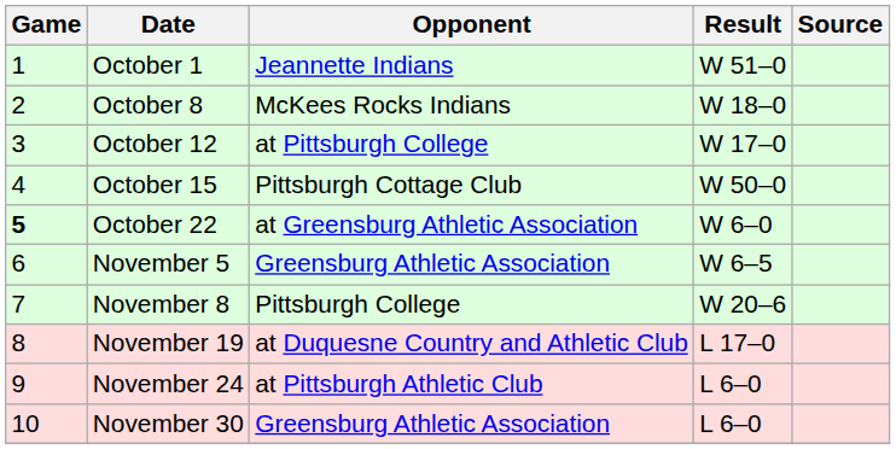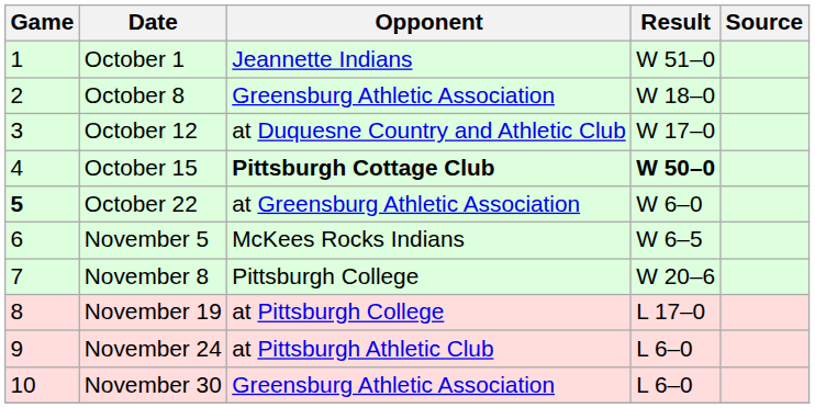October 8 | Opponent: McKees Rocks Indians -> Greensburg Athletic Association
October 12 | Opponent: at Pittsburgh College -> at Duquesne Country and Athletic Club
October 15 | Opponent: normal -> bold
October 15 | Result: normal -> bold
November 5 | Opponent: Greensburg Athletic Association -> McKees Rocks Indians
November 19 | Opponent: at Duquesne Country and Athletic Club -> at Pittsburgh College
